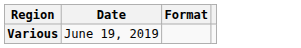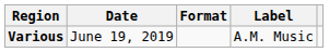+ column: Label | A.M. Music
